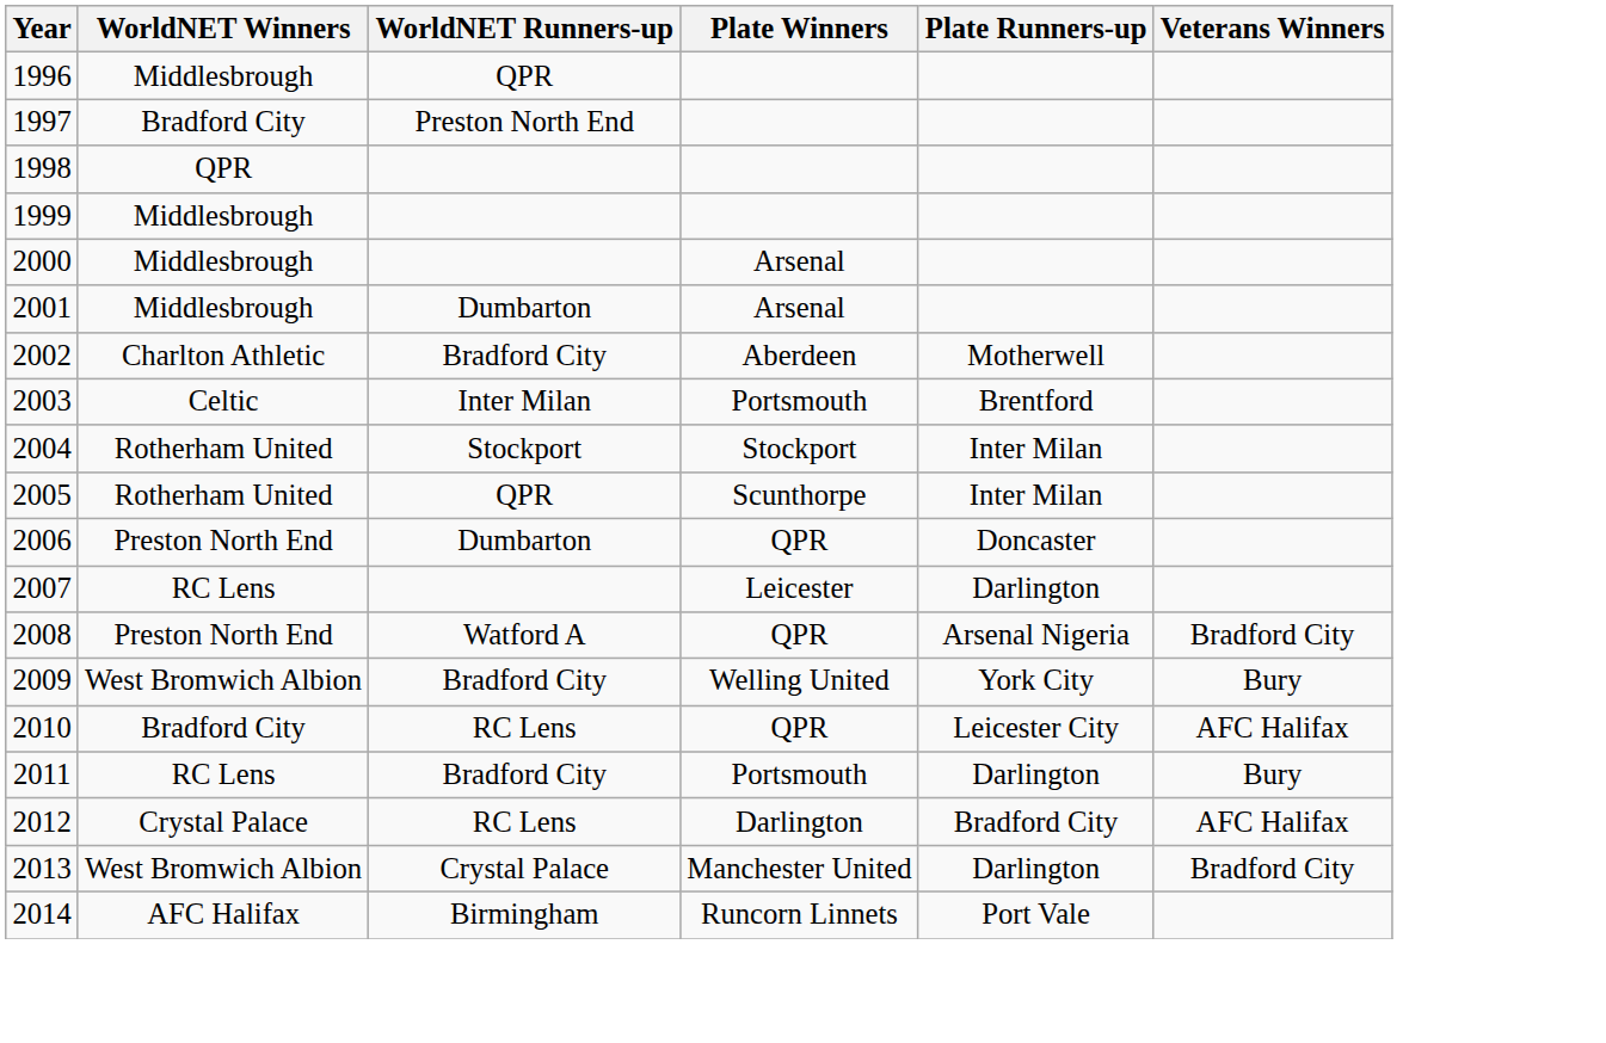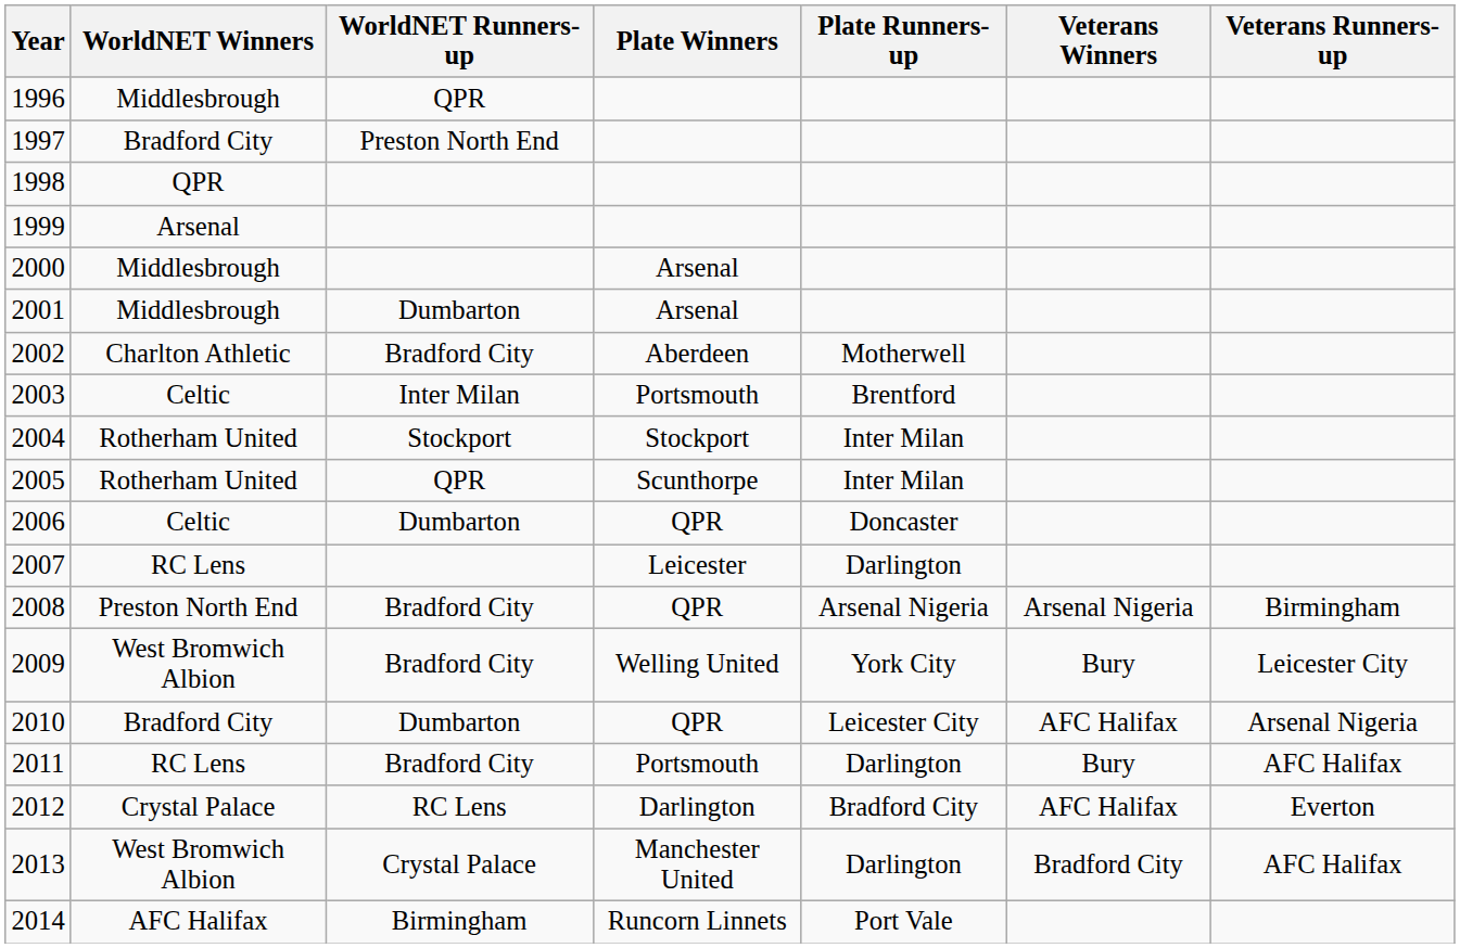+ column: Veterans Runners-up | Birmingham | Leicester City | Arsenal Nigeria | AFC Halifax | Everton | AFC Halifax
1999 | WorldNET Winners: Middlesbrough -> Arsenal
2006 | WorldNET Winners: Preston North End -> Celtic
2008 | WorldNET Runners-up: Watford A -> Bradford City
2008 | Veterans Winners: Bradford City -> Arsenal Nigeria
2010 | WorldNET Runners-up: RC Lens -> Dumbarton
